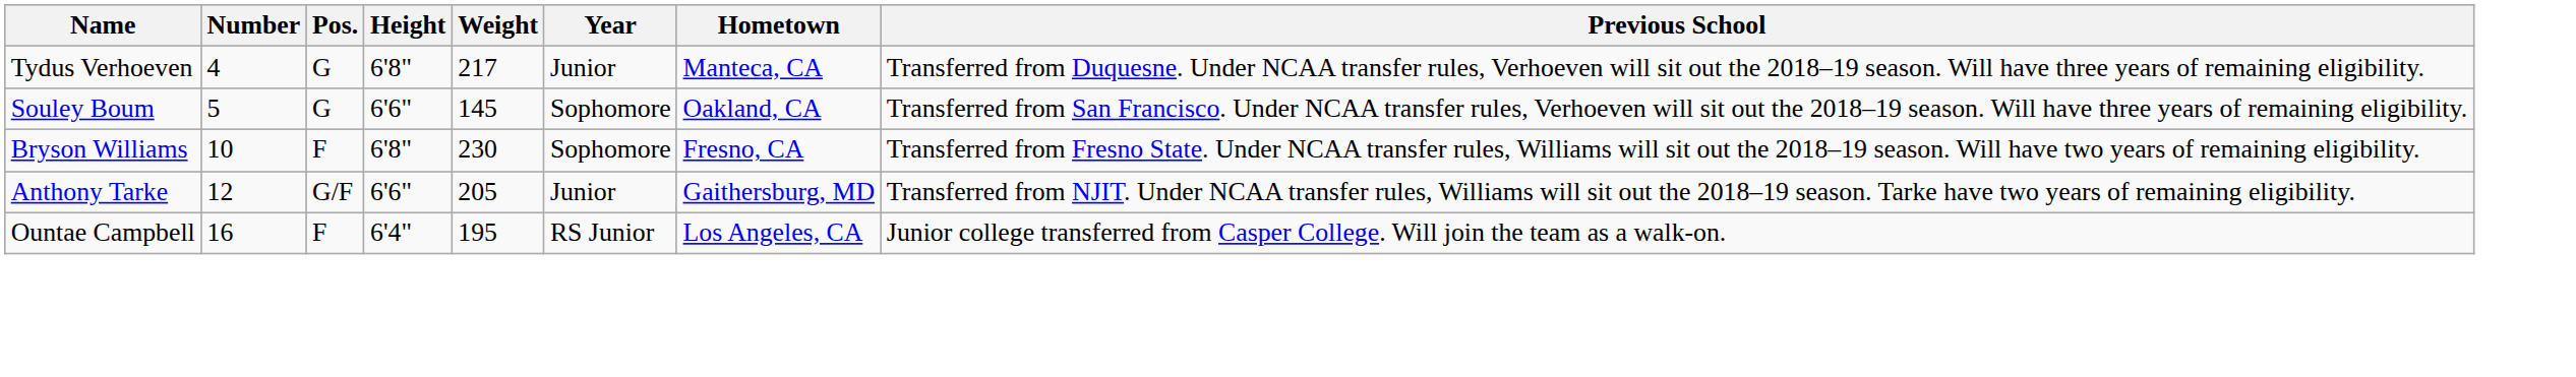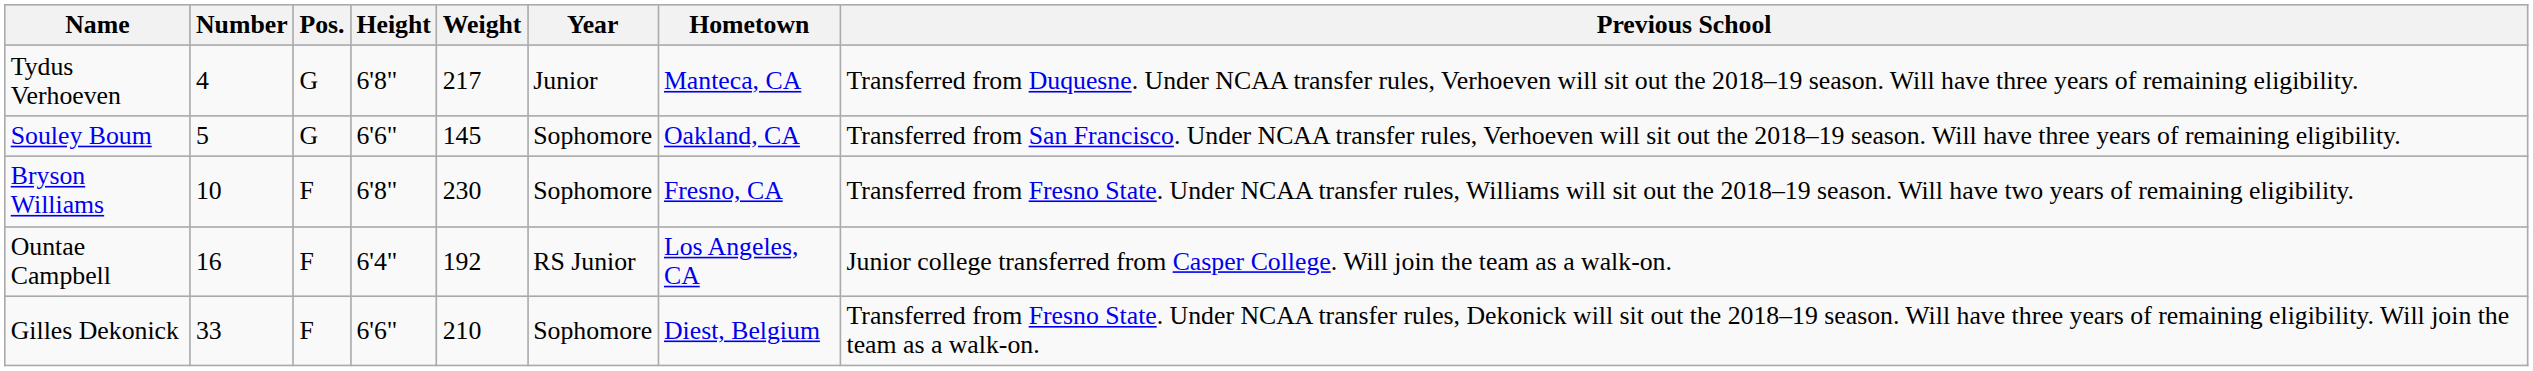- row: Anthony Tarke | 12 | G/F | 6'6" | 205 | Junior | Gaithersburg, MD | Transferred from NJIT. Under NCAA transfer rules, Williams will sit out the 2018–19 season. Tarke have two years of remaining eligibility.
Ountae Campbell | Weight: 195 -> 192
+ row: Gilles Dekonick | 33 | F | 6'6" | 210 | Sophomore | Diest, Belgium | Transferred from Fresno State. Under NCAA transfer rules, Dekonick will sit out the 2018–19 season. Will have three years of remaining eligibility. Will join the team as a walk-on.
